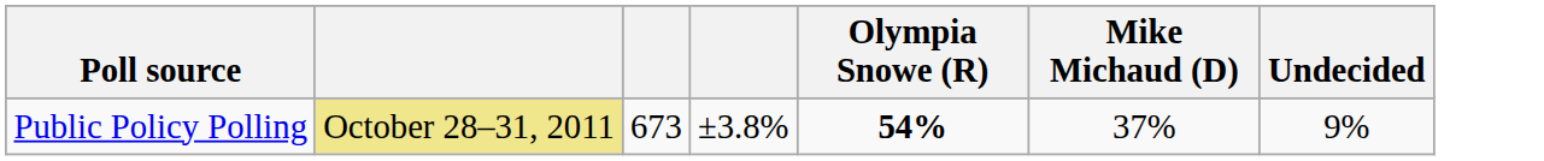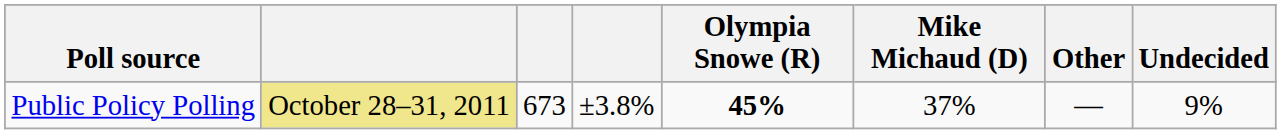+ column: Other | —
Public Policy Polling | Olympia Snowe (R): 54% -> 45%
